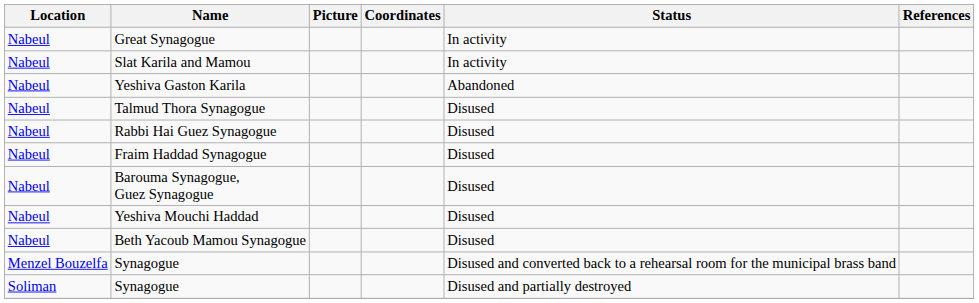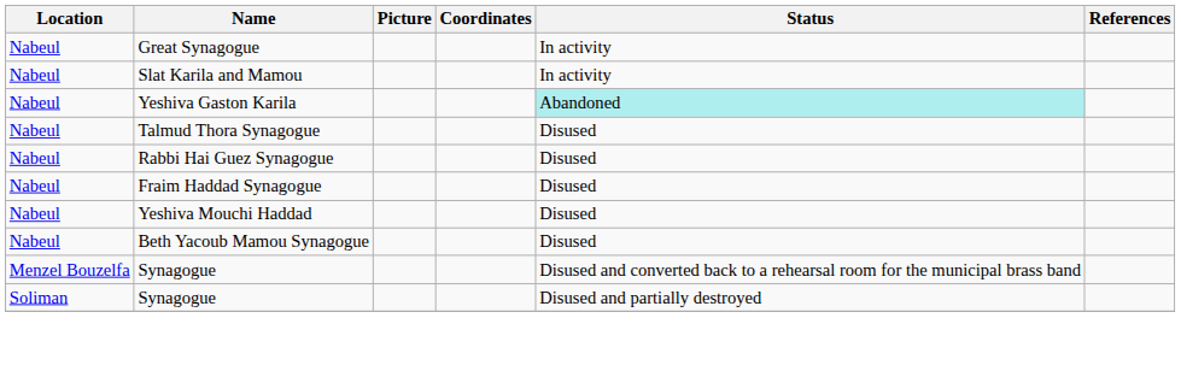Yeshiva Gaston Karila | Status: no background -> paleturquoise background
- row: Nabeul | Barouma Synagogue, Guez Synagogue | Disused
